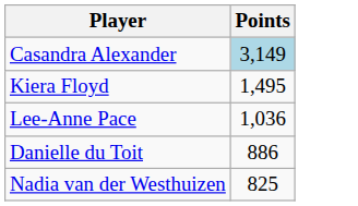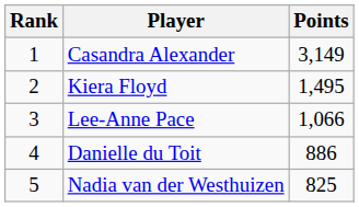+ column: Rank | 1 | 2 | 3 | 4 | 5
Casandra Alexander | Points: lightblue background -> no background
Lee-Anne Pace | Points: 1,036 -> 1,066
